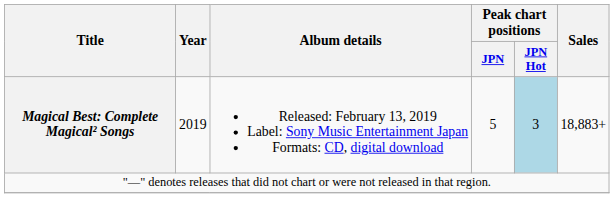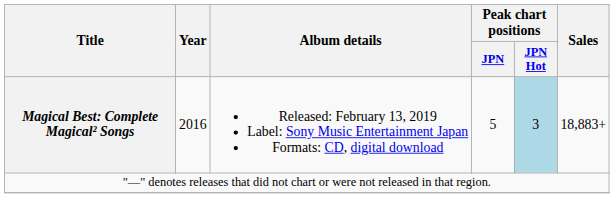Magical Best: Complete Magical² Songs | Year: 2019 -> 2016
